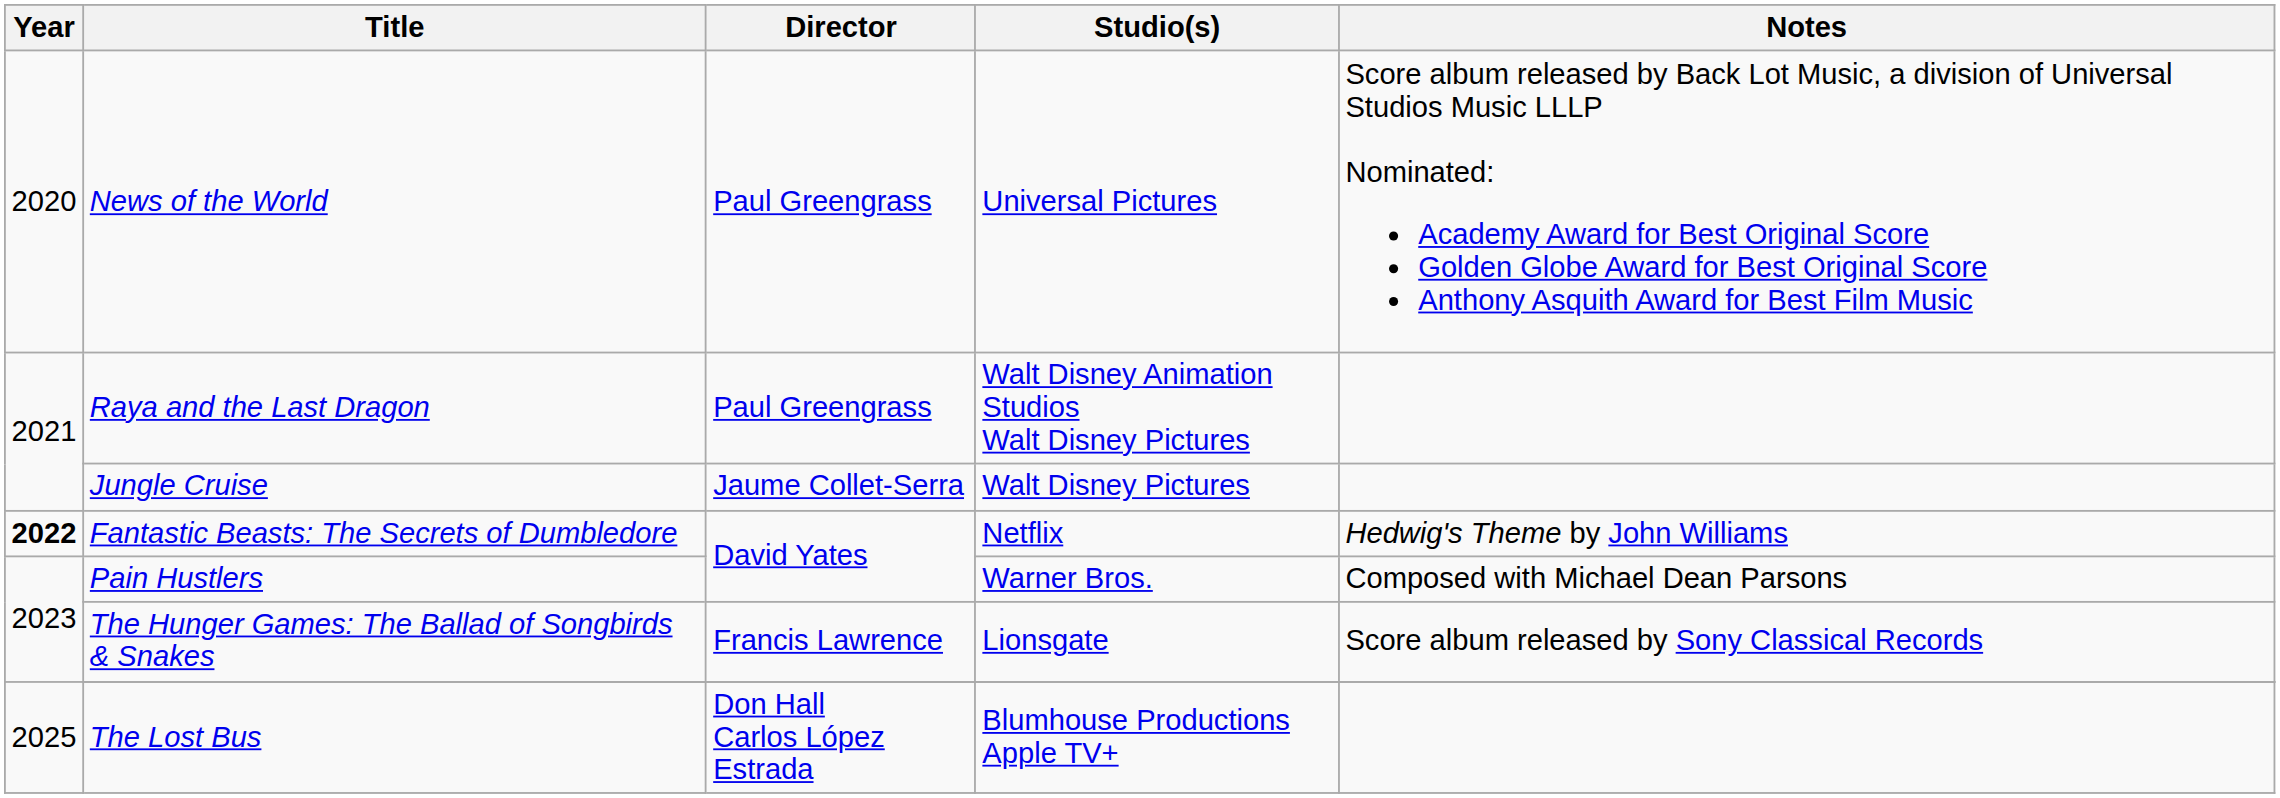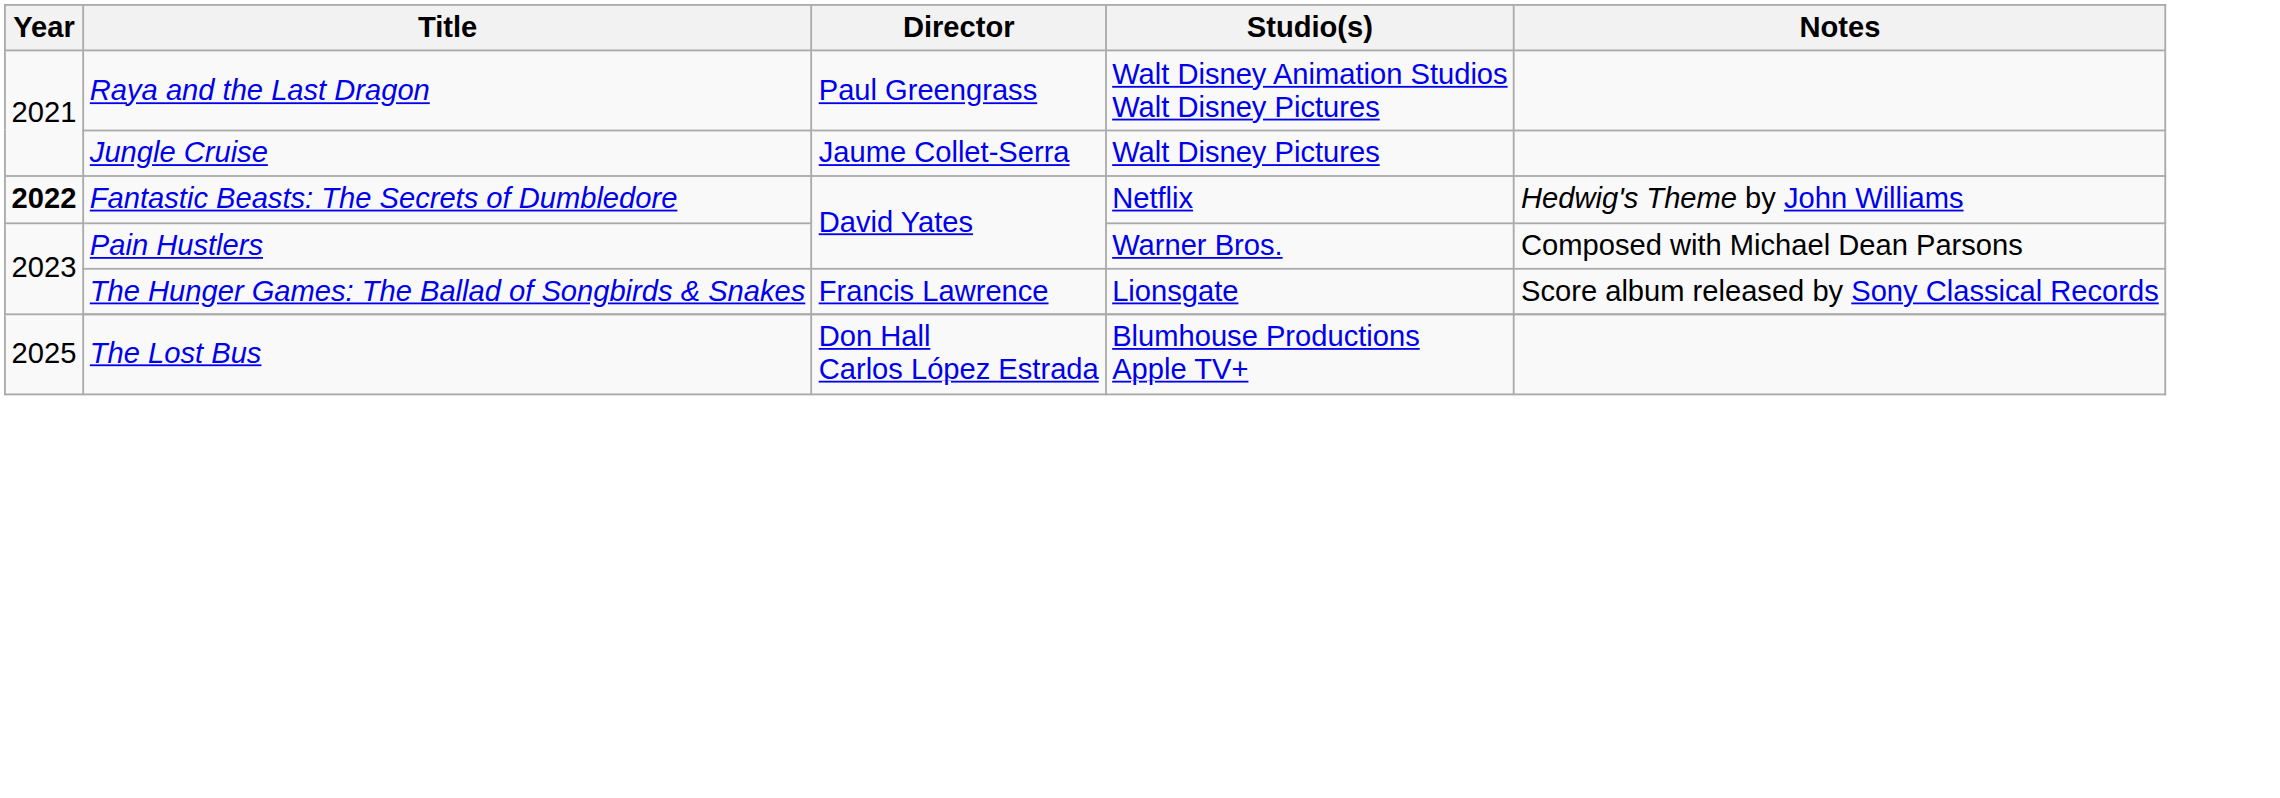- row: 2020 | News of the World | Paul Greengrass | Universal Pictures | Score album released by Back Lot Music, a division of Universal Studios Music LLLP Nominated: Academy Award for Best Original Score Golden Globe Award for Best Original Score Anthony Asquith Award for Best Film Music
